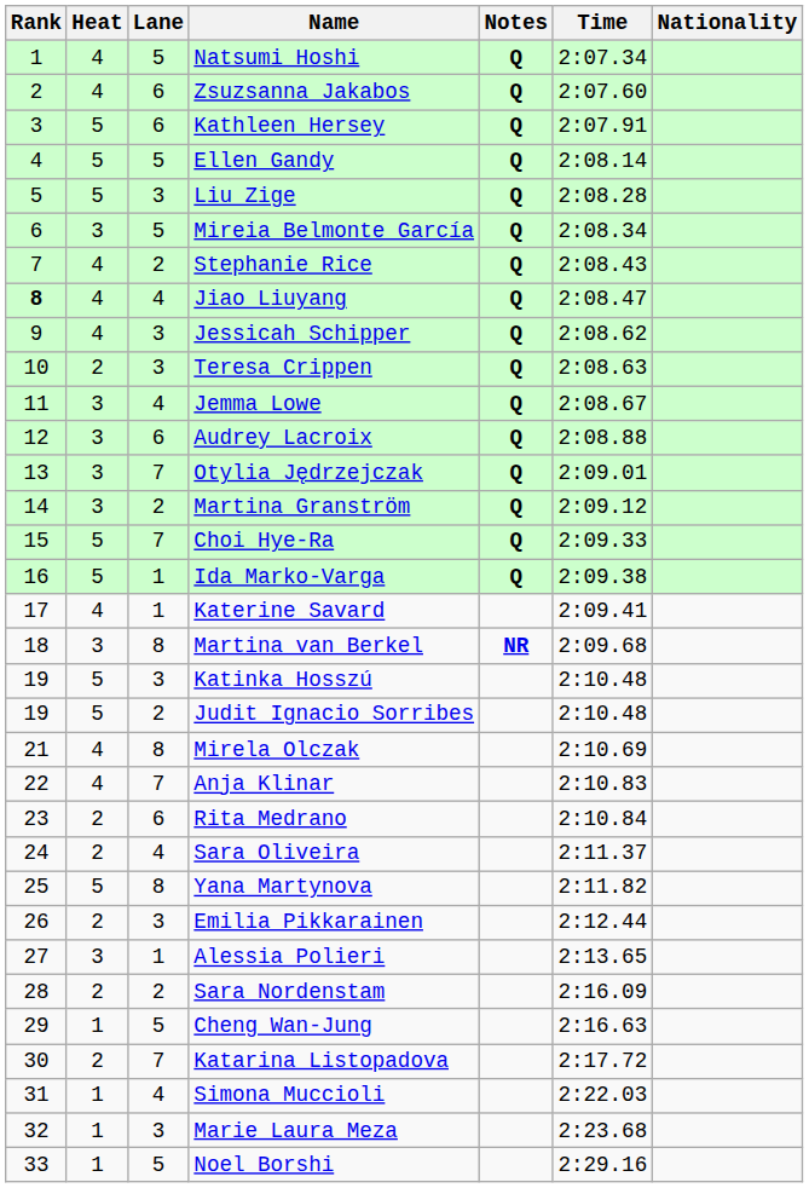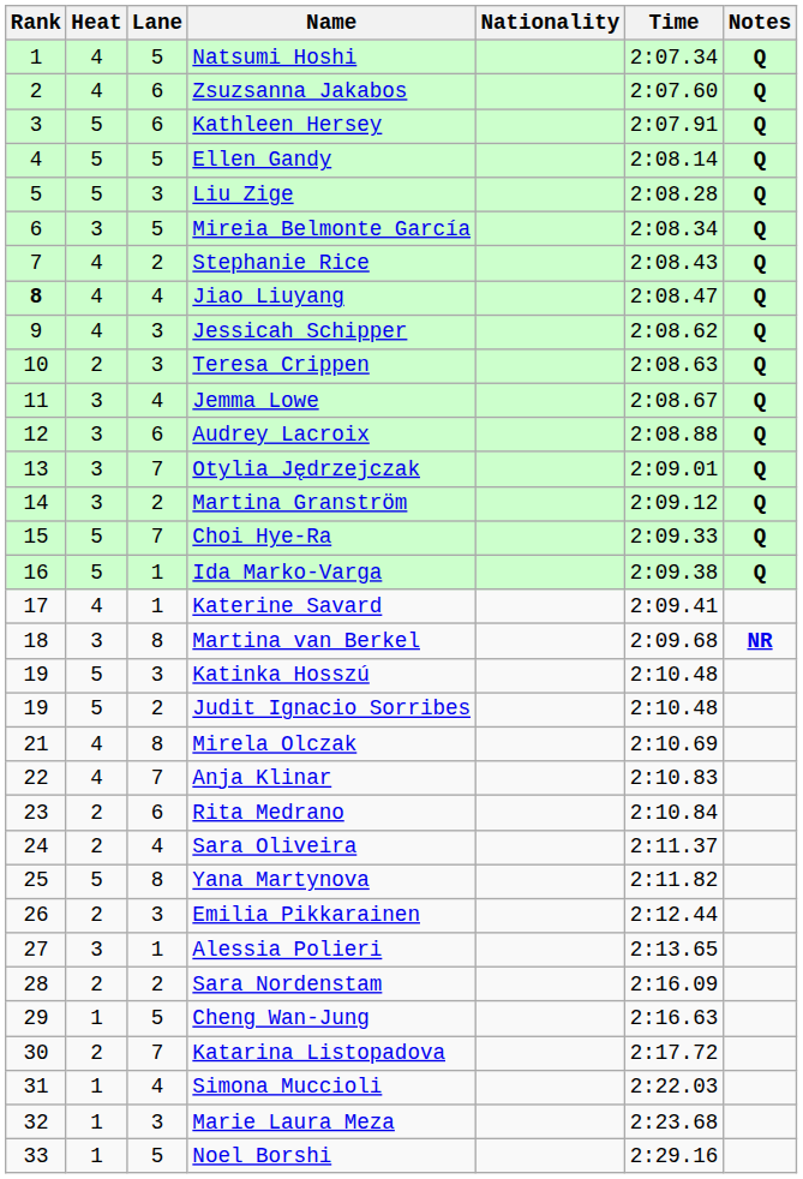columns swapped: Nationality <-> Notes
